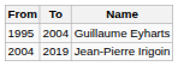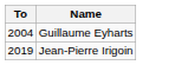- column: From | 1995 | 2004
